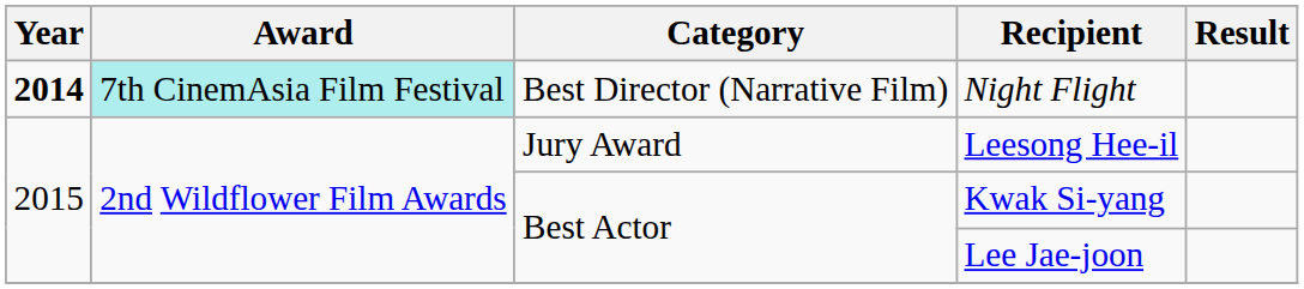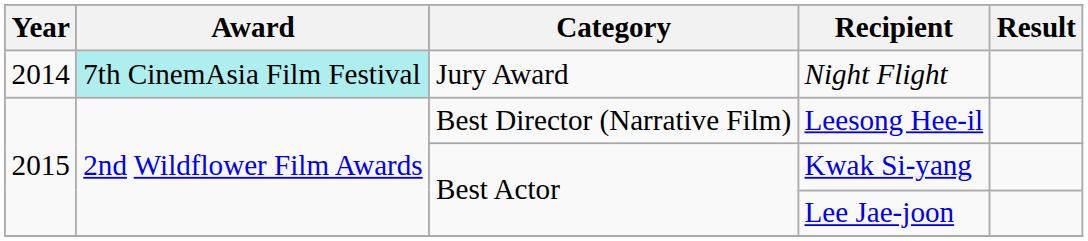Night Flight | Year: bold -> normal
Night Flight | Category: Best Director (Narrative Film) -> Jury Award
Leesong Hee-il | Category: Jury Award -> Best Director (Narrative Film)
